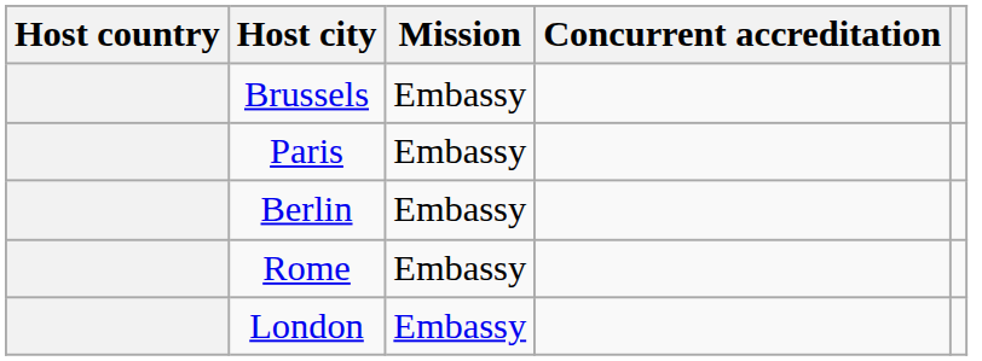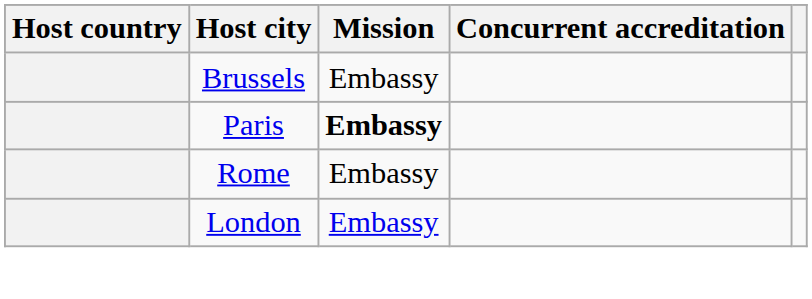Paris | Mission: normal -> bold
- row: Berlin | Embassy
